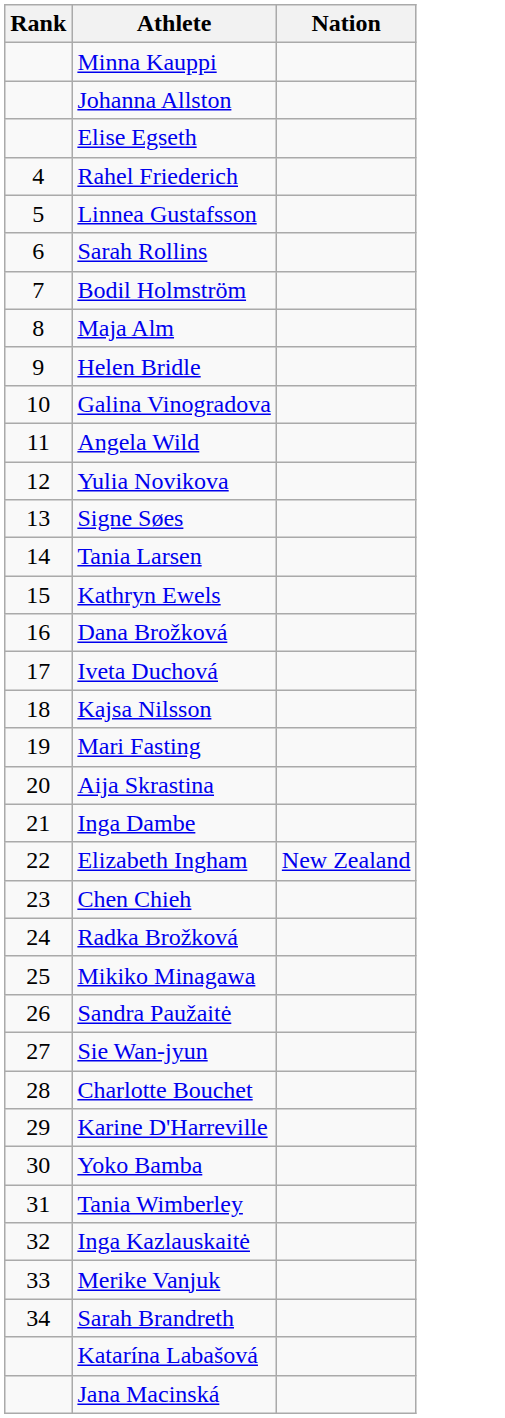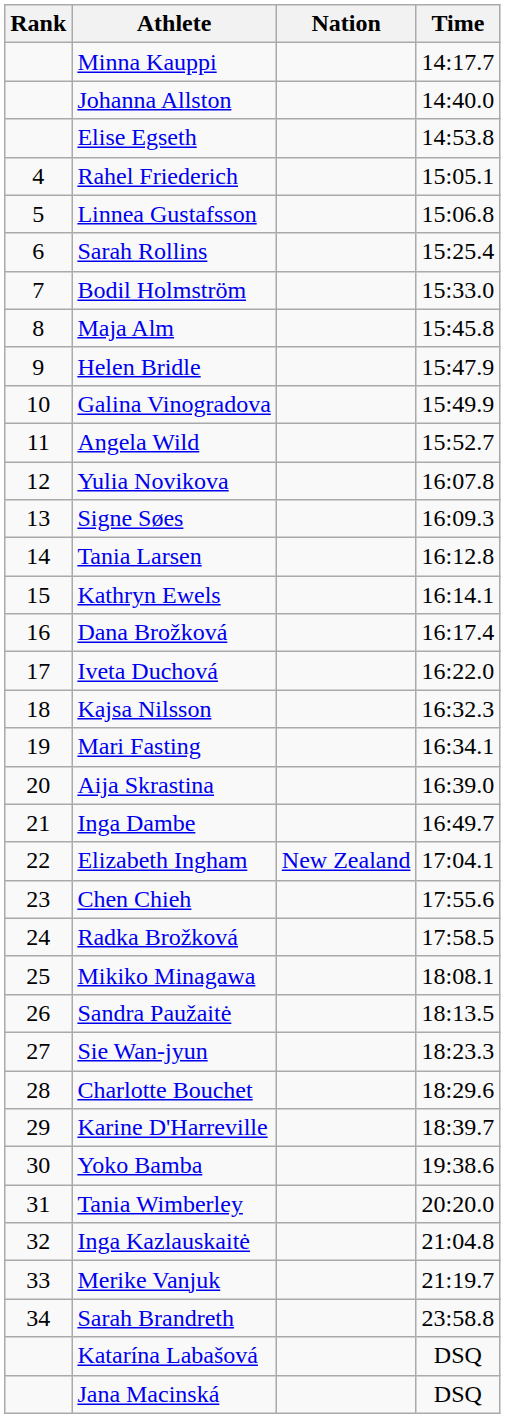+ column: Time | 14:17.7 | 14:40.0 | 14:53.8 | 15:05.1 | 15:06.8 | 15:25.4 | 15:33.0 | 15:45.8 | 15:47.9 | 15:49.9 | 15:52.7 | 16:07.8 | 16:09.3 | 16:12.8 | 16:14.1 | 16:17.4 | 16:22.0 | 16:32.3 | 16:34.1 | 16:39.0 | 16:49.7 | 17:04.1 | 17:55.6 | 17:58.5 | 18:08.1 | 18:13.5 | 18:23.3 | 18:29.6 | 18:39.7 | 19:38.6 | 20:20.0 | 21:04.8 | 21:19.7 | 23:58.8 | DSQ | DSQ
